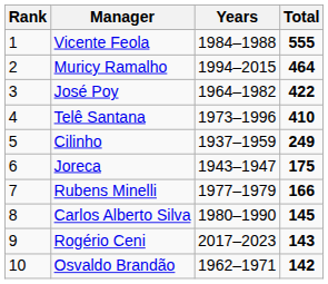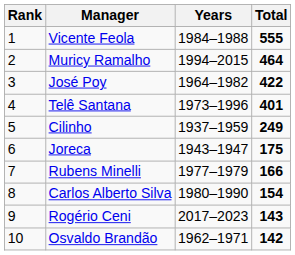Telê Santana | Total: 410 -> 401
Carlos Alberto Silva | Total: 145 -> 154
